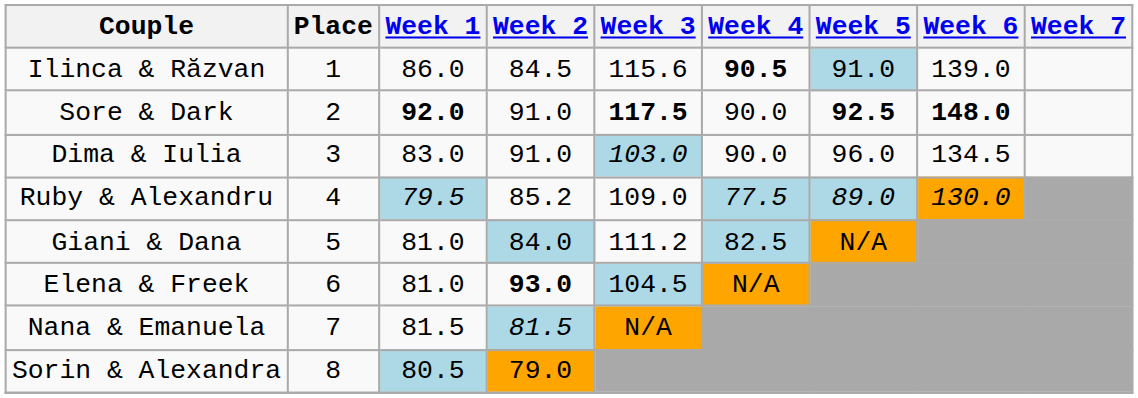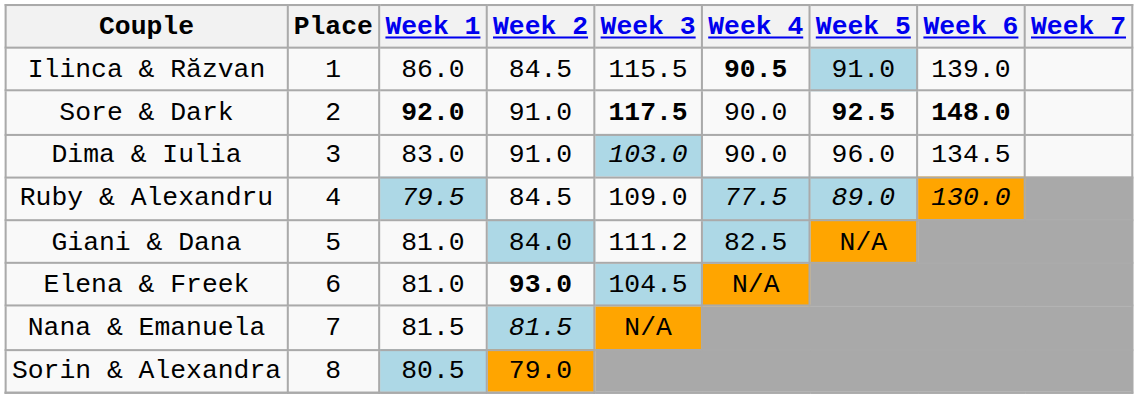Ilinca & Răzvan | Week 3: 115.6 -> 115.5
Ruby & Alexandru | Week 2: 85.2 -> 84.5
